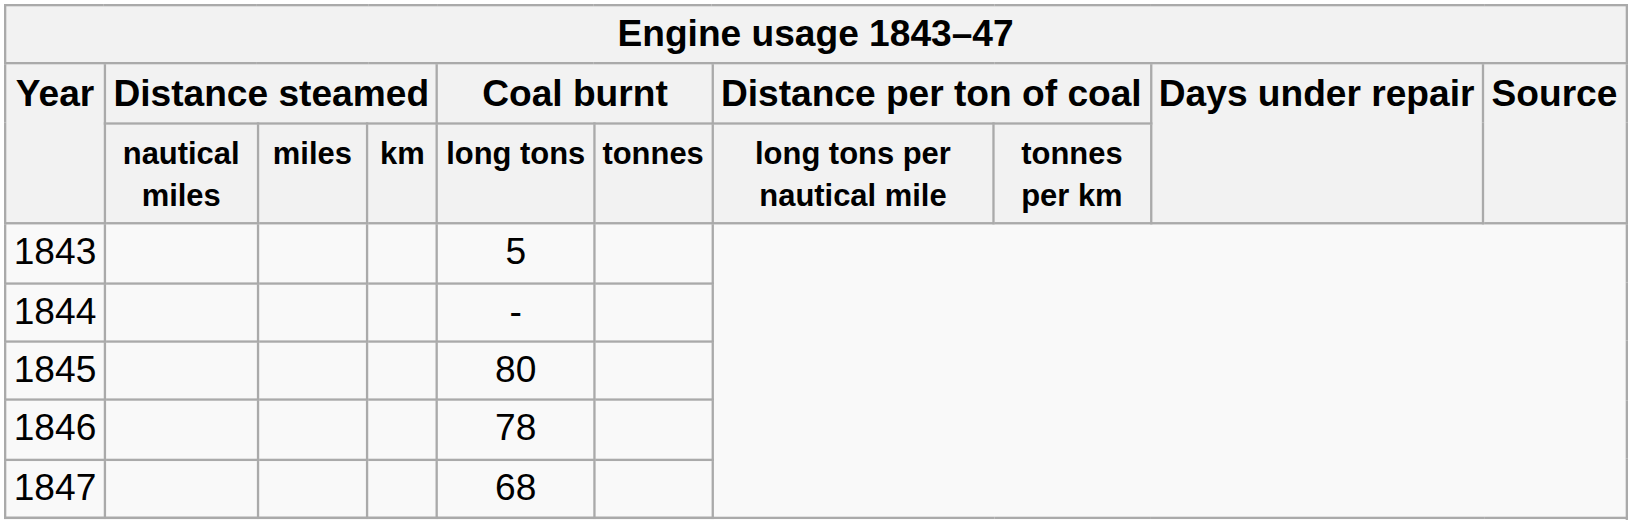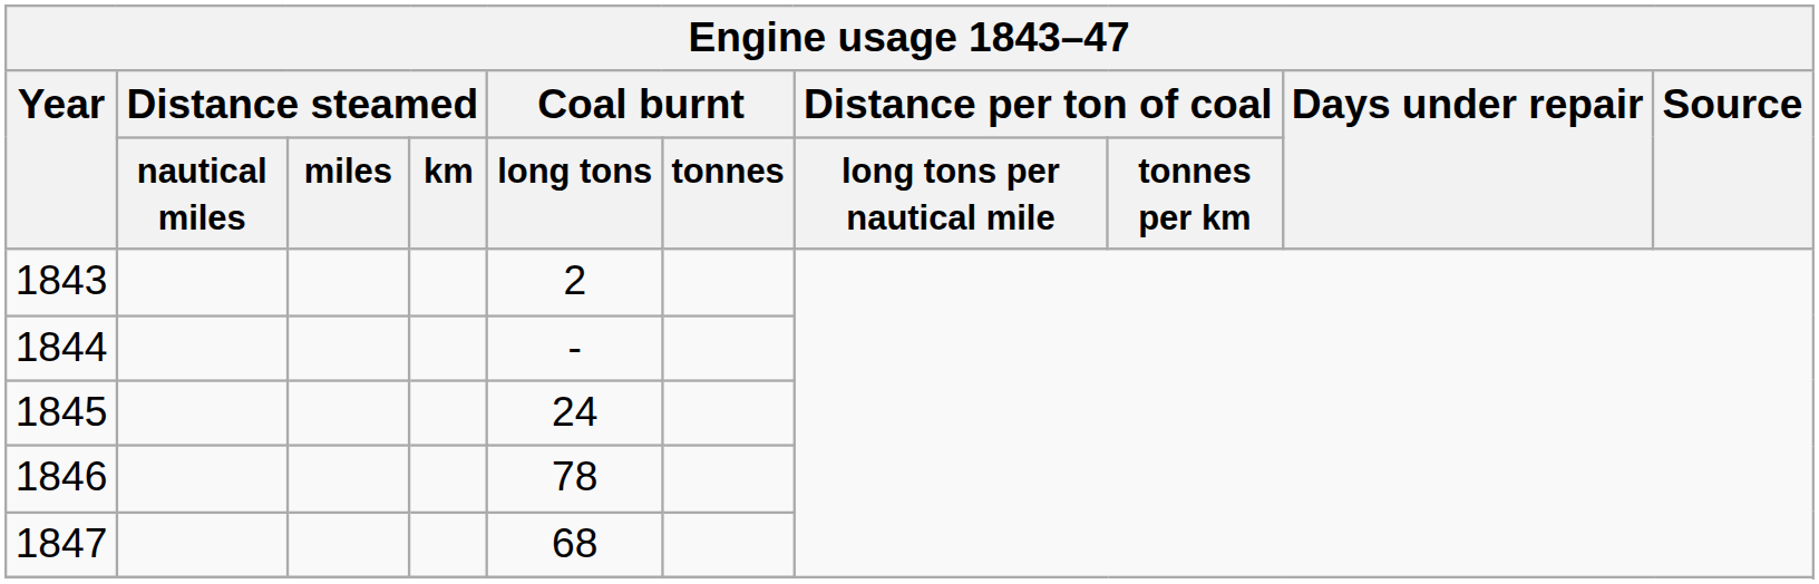1843 | Coal burnt / long tons: 5 -> 2
1845 | Coal burnt / long tons: 80 -> 24
